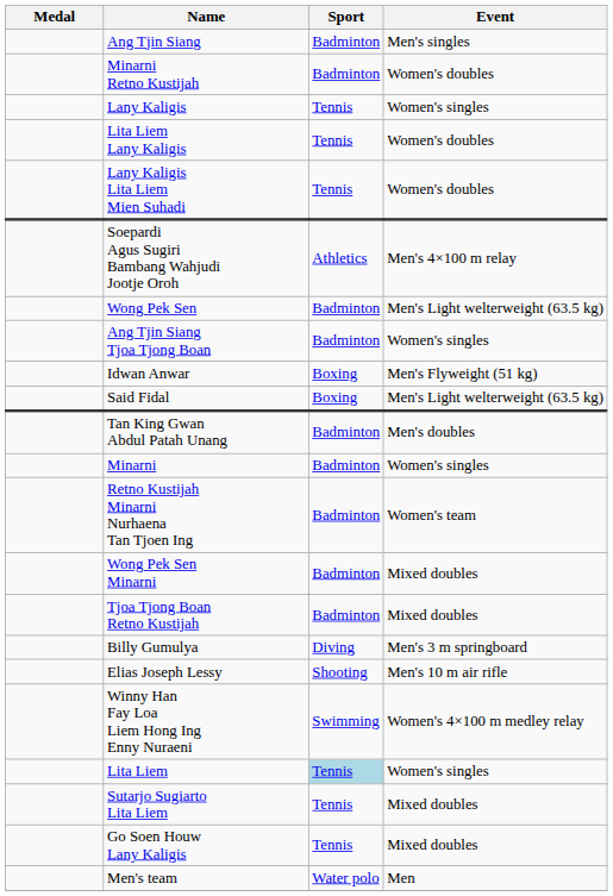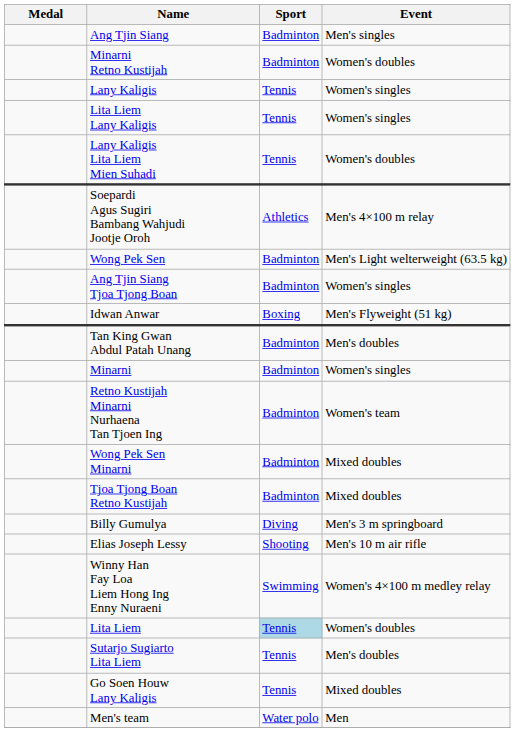Lita Liem Lany Kaligis | Event: Women's doubles -> Women's singles
- row: Said Fidal | Boxing | Men's Light welterweight (63.5 kg)
Lita Liem | Event: Women's singles -> Women's doubles
Sutarjo Sugiarto Lita Liem | Event: Mixed doubles -> Men's doubles
